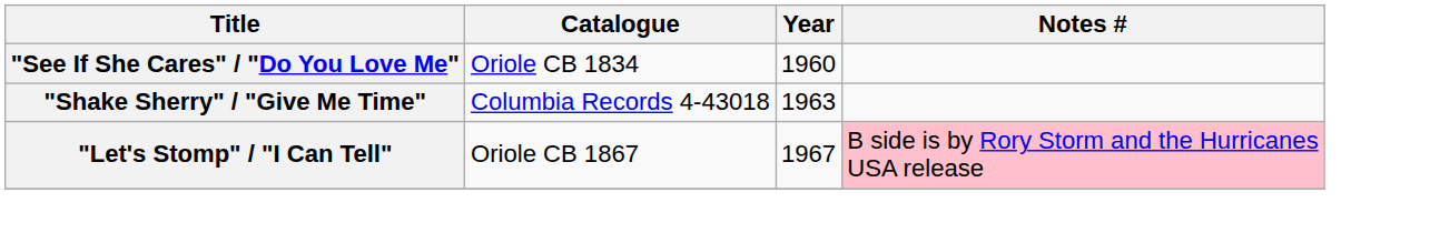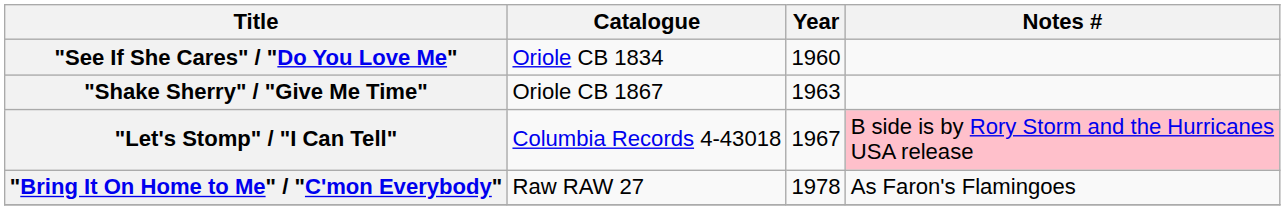"Shake Sherry" / "Give Me Time" | Catalogue: Columbia Records 4-43018 -> Oriole CB 1867
"Let's Stomp" / "I Can Tell" | Catalogue: Oriole CB 1867 -> Columbia Records 4-43018
+ row: "Bring It On Home to Me" / "C'mon Everybody" | Raw RAW 27 | 1978 | As Faron's Flamingoes
